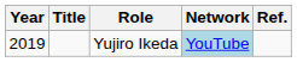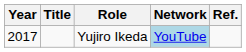Yujiro Ikeda | Year: 2019 -> 2017
